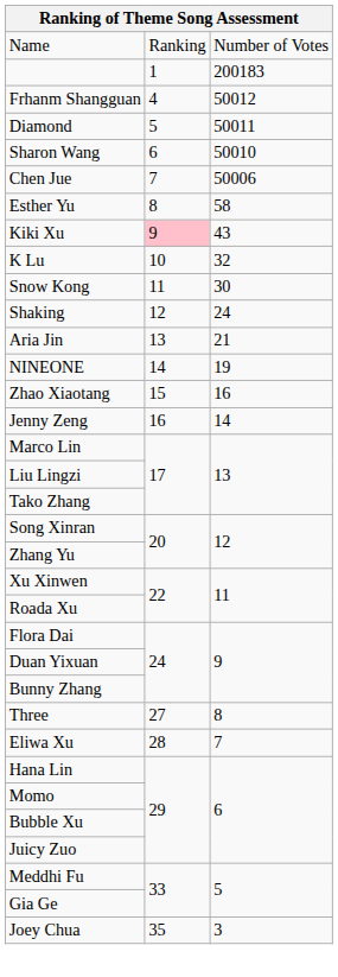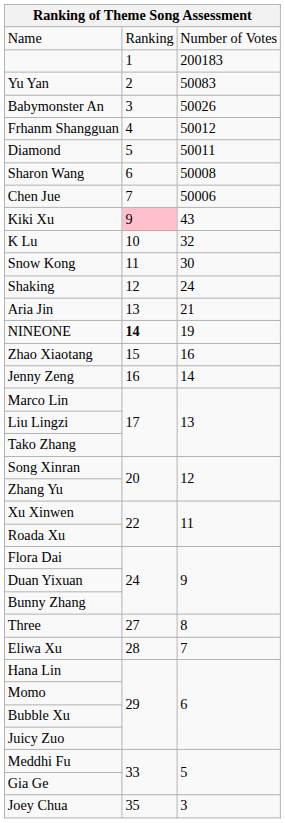+ row: Yu Yan | 2 | 50083
+ row: Babymonster An | 3 | 50026
Sharon Wang | column 3: 50010 -> 50008
- row: Esther Yu | 8 | 58
NINEONE | column 2: normal -> bold
